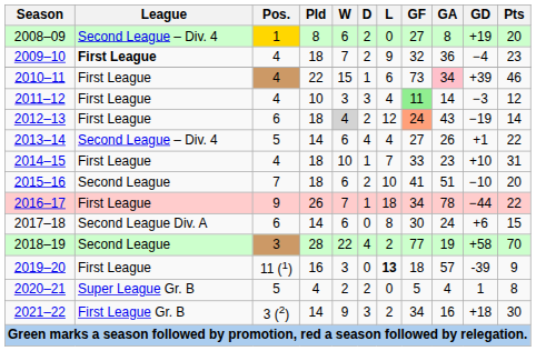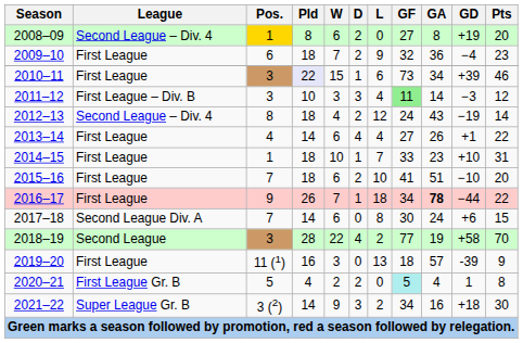2009–10 | League: bold -> normal
2009–10 | Pos.: 4 -> 6
2010–11 | Pos.: 4 -> 3
2010–11 | Pld: no background -> lavender background
2010–11 | GA: pink background -> no background
2011–12 | League: First League -> First League – Div. B
2011–12 | Pos.: 4 -> 3
2012–13 | League: First League -> Second League – Div. 4
2012–13 | Pos.: 6 -> 8
2012–13 | W: lightgrey background -> no background
2012–13 | GF: lightsalmon background -> no background
2013–14 | League: Second League – Div. 4 -> First League
2013–14 | Pos.: 5 -> 4
2014–15 | Pos.: 4 -> 1
2015–16 | League: Second League -> First League
2016–17 | GA: normal -> bold
2017–18 | Pos.: 6 -> 7
2019–20 | L: bold -> normal
2020–21 | League: Super League Gr. B -> First League Gr. B
2020–21 | GF: no background -> paleturquoise background
2021–22 | League: First League Gr. B -> Super League Gr. B
